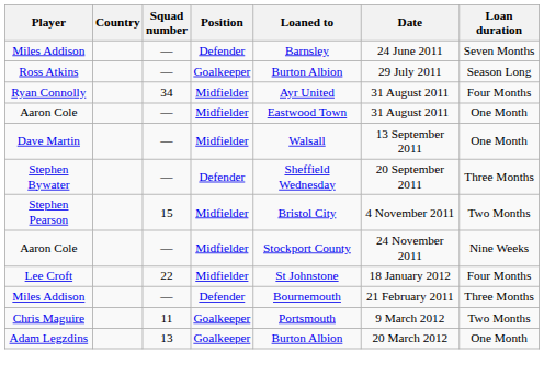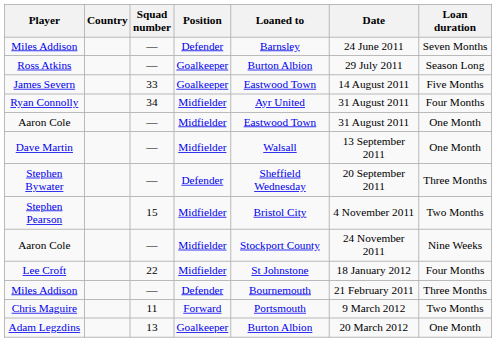+ row: James Severn | 33 | Goalkeeper | Eastwood Town | 14 August 2011 | Five Months
Chris Maguire | Position: Goalkeeper -> Forward
